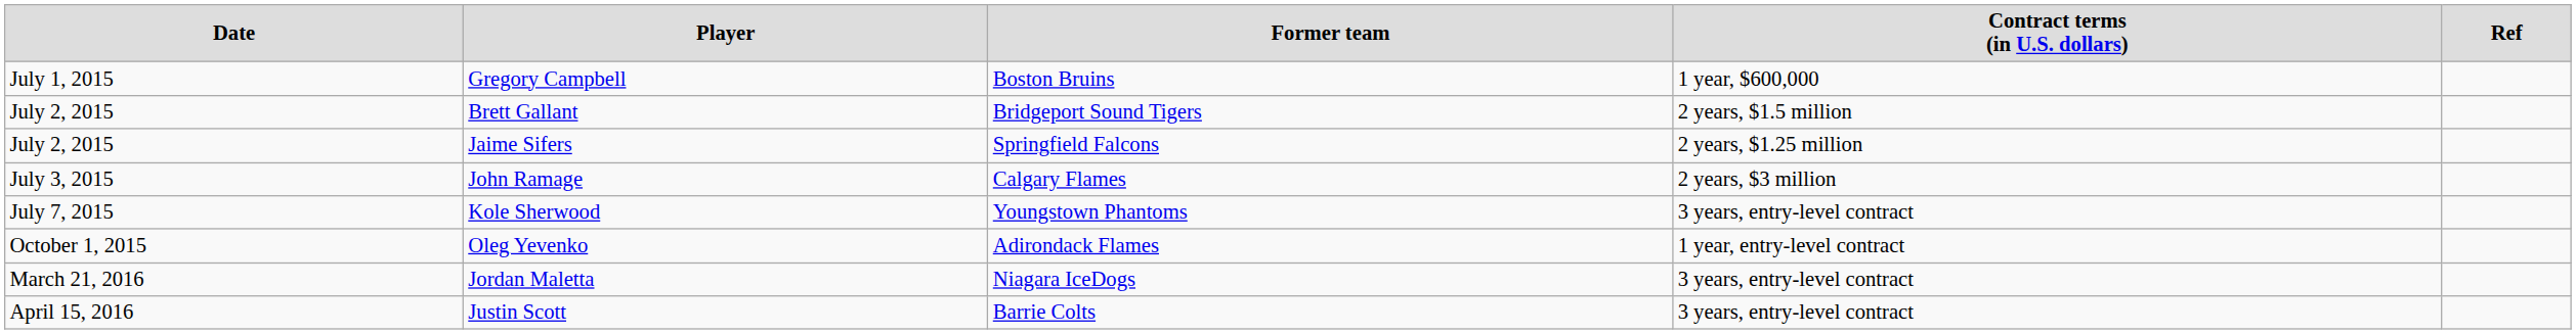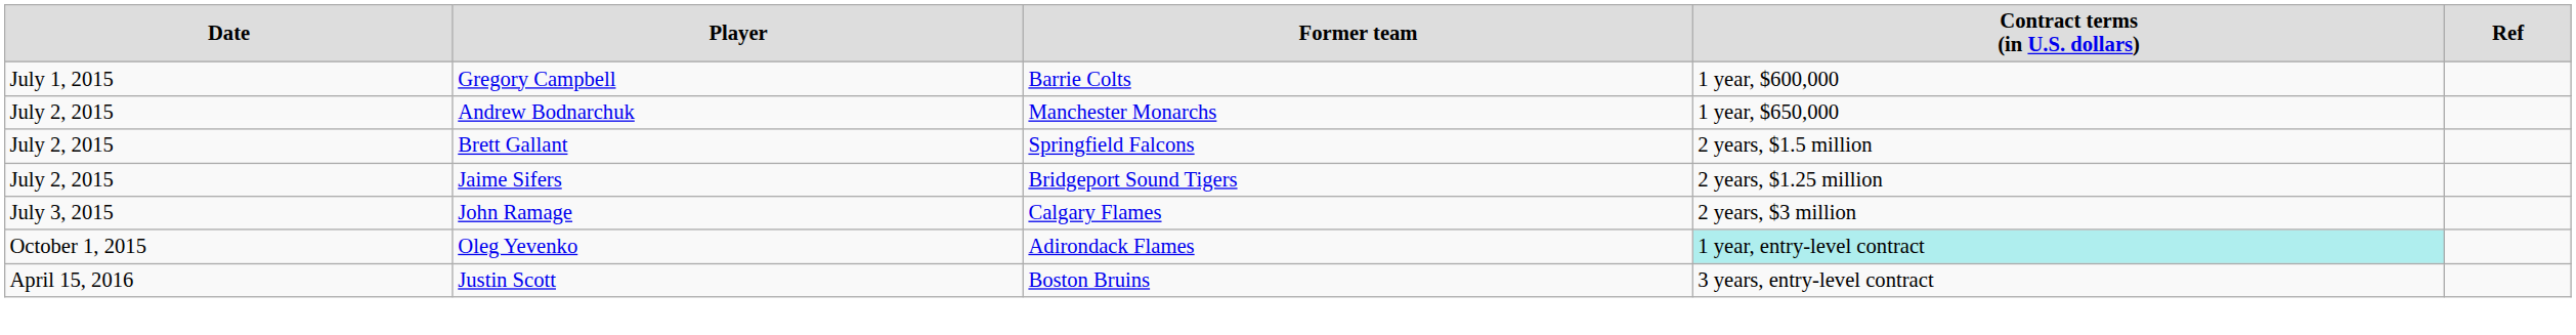Gregory Campbell | column 3: Boston Bruins -> Barrie Colts
+ row: July 2, 2015 | Andrew Bodnarchuk | Manchester Monarchs | 1 year, $650,000
Brett Gallant | column 3: Bridgeport Sound Tigers -> Springfield Falcons
Jaime Sifers | column 3: Springfield Falcons -> Bridgeport Sound Tigers
- row: July 7, 2015 | Kole Sherwood | Youngstown Phantoms | 3 years, entry-level contract
Oleg Yevenko | column 4: no background -> paleturquoise background
- row: March 21, 2016 | Jordan Maletta | Niagara IceDogs | 3 years, entry-level contract
Justin Scott | column 3: Barrie Colts -> Boston Bruins
